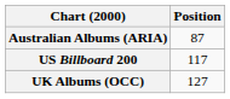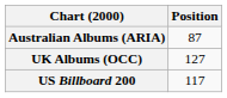rows swapped: UK Albums (OCC) <-> US Billboard 200
